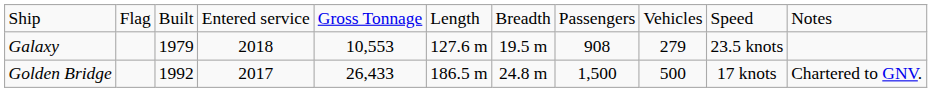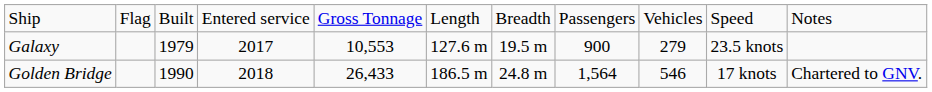Galaxy | column 4: 2018 -> 2017
Galaxy | column 8: 908 -> 900
Golden Bridge | column 3: 1992 -> 1990
Golden Bridge | column 4: 2017 -> 2018
Golden Bridge | column 8: 1,500 -> 1,564
Golden Bridge | column 9: 500 -> 546
